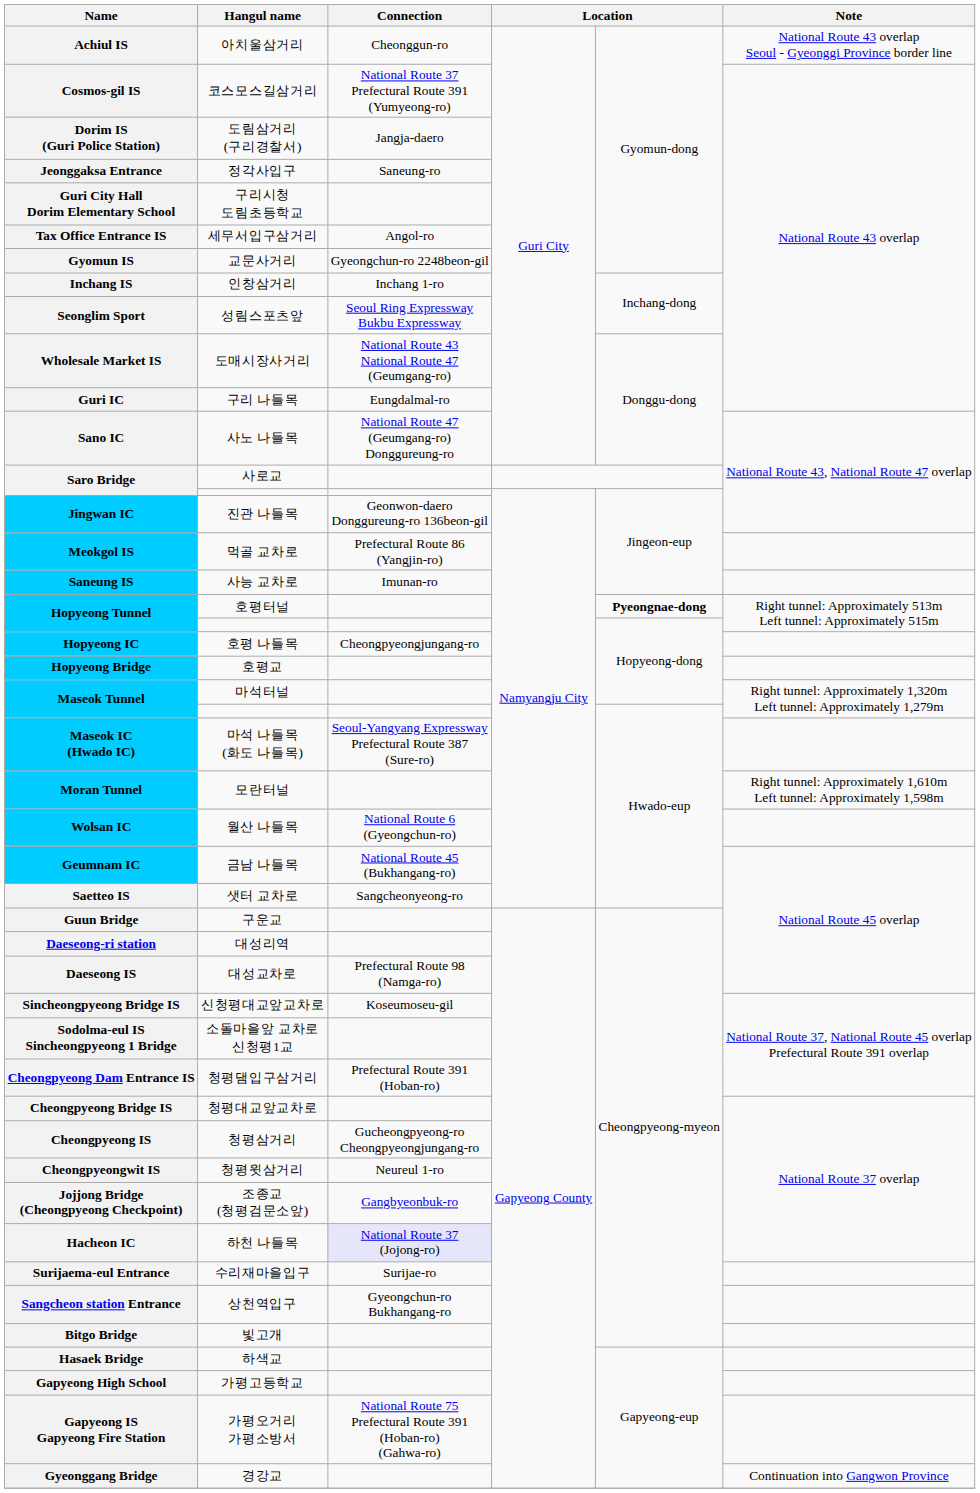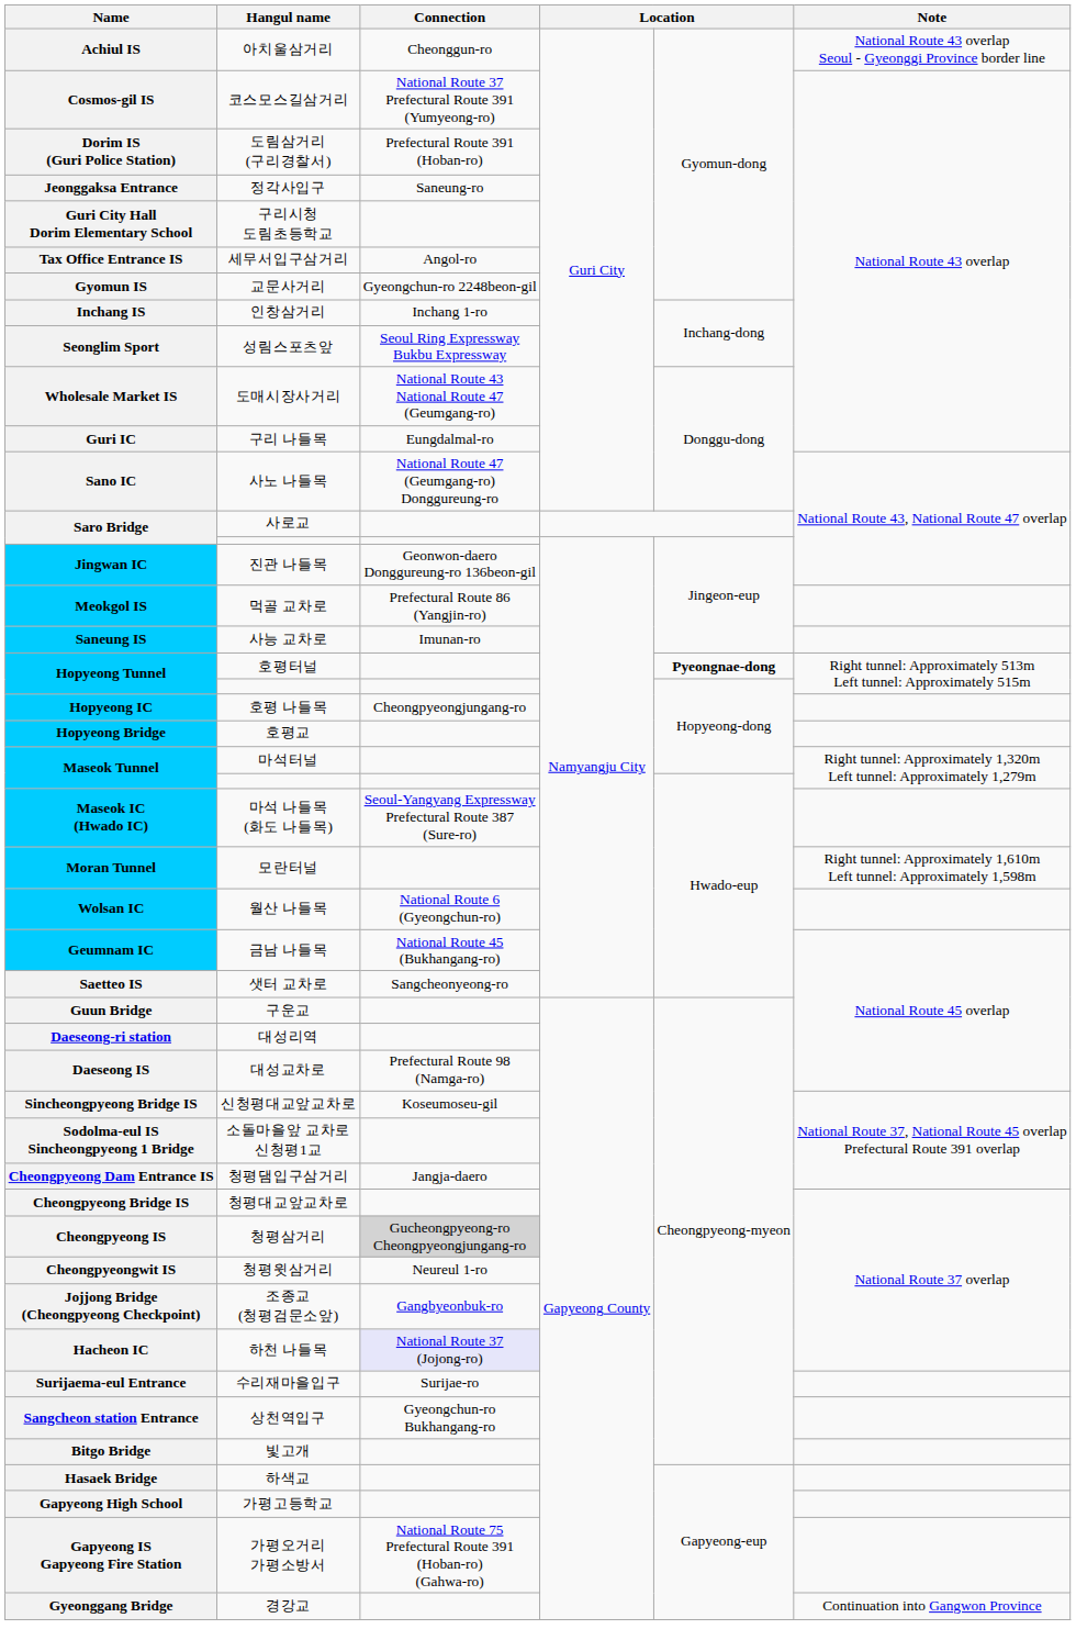Dorim IS (Guri Police Station) | Connection: Jangja-daero -> Prefectural Route 391 (Hoban-ro)
Cheongpyeong Dam Entrance IS | Connection: Prefectural Route 391 (Hoban-ro) -> Jangja-daero
Cheongpyeong IS | Connection: no background -> lightgrey background
